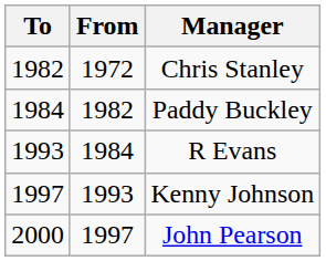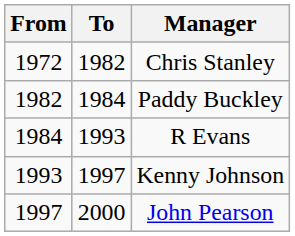columns swapped: From <-> To
